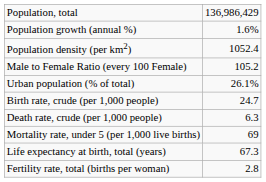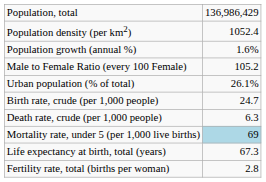rows swapped: Population density (per km2) <-> Population growth (annual %)
Mortality rate, under 5 (per 1,000 live births) | column 2: no background -> lightblue background
